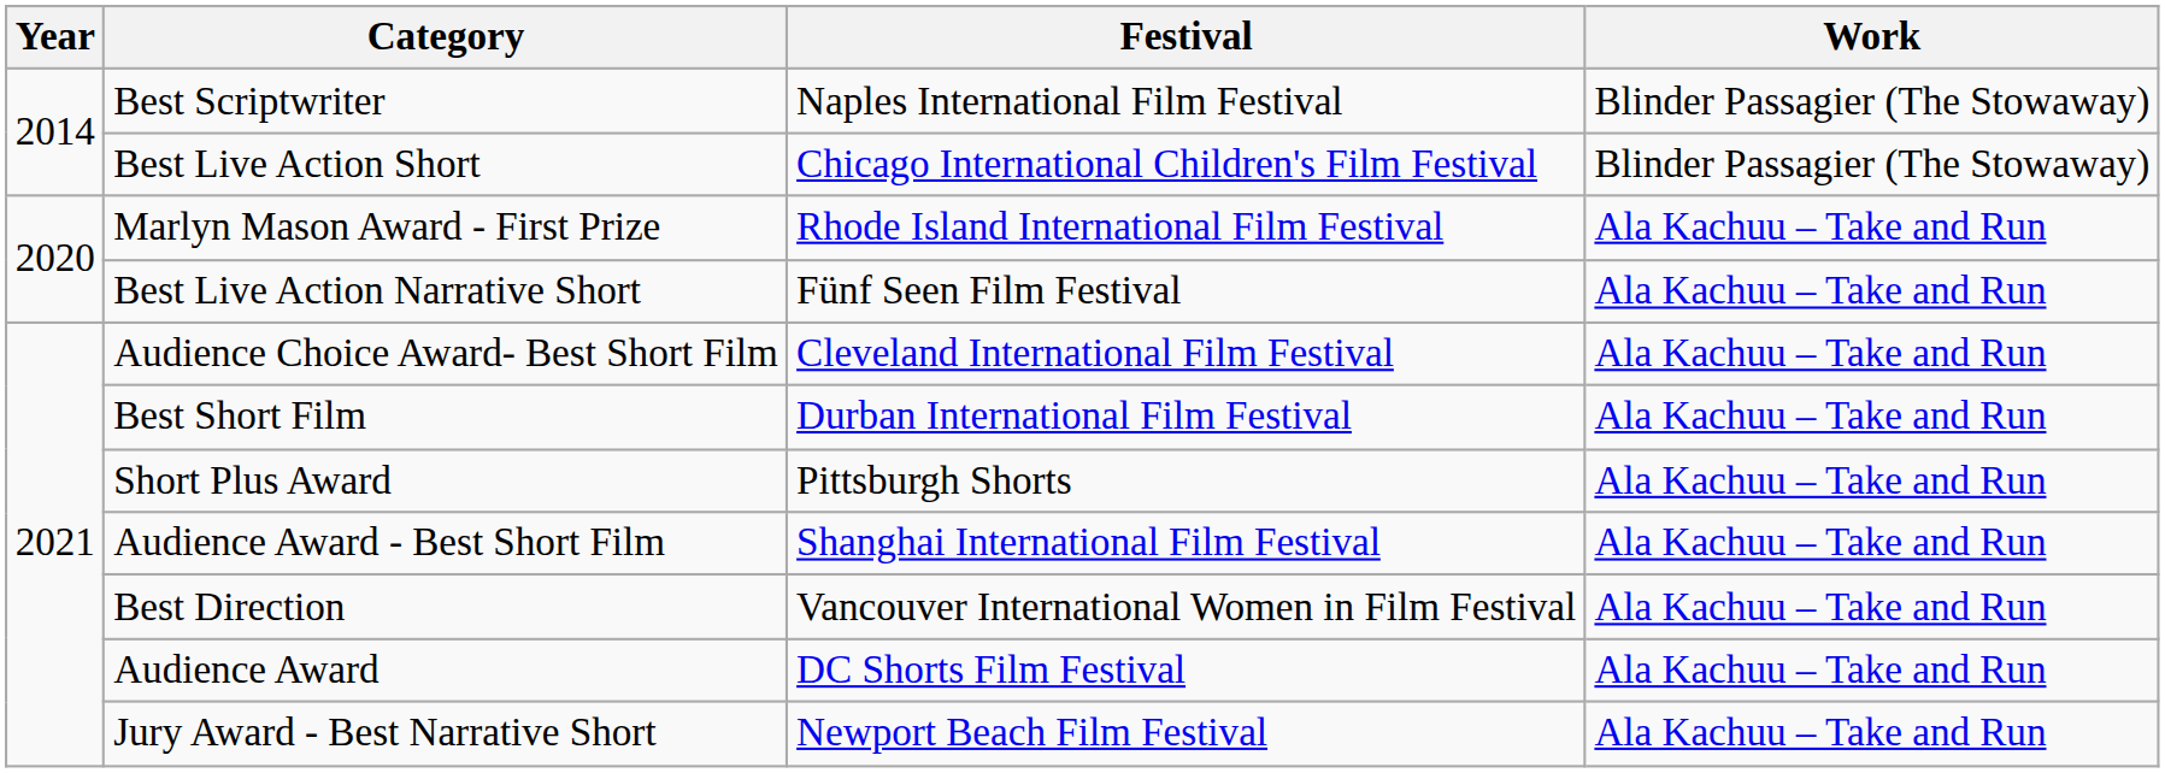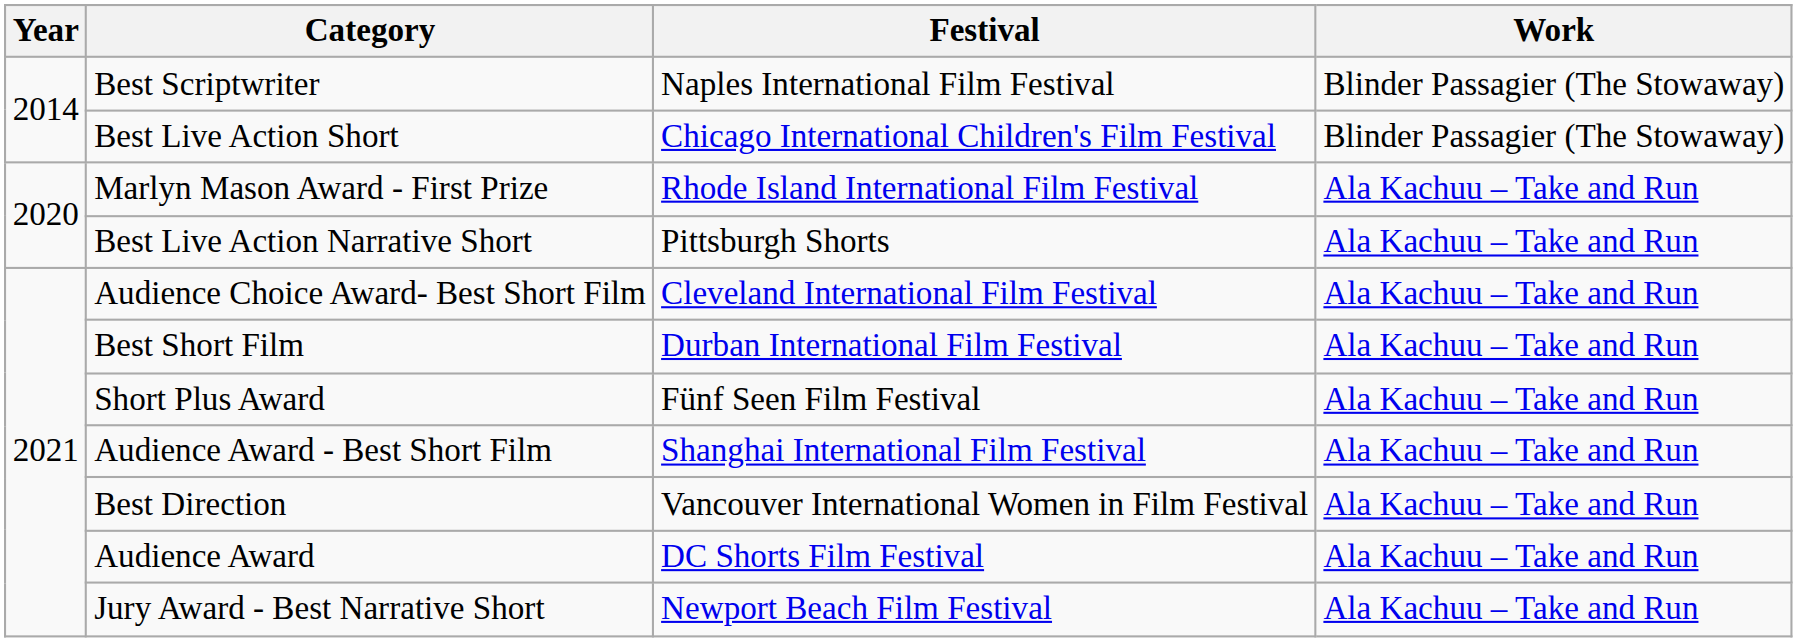Best Live Action Narrative Short | Festival: Fünf Seen Film Festival -> Pittsburgh Shorts
Short Plus Award | Festival: Pittsburgh Shorts -> Fünf Seen Film Festival
